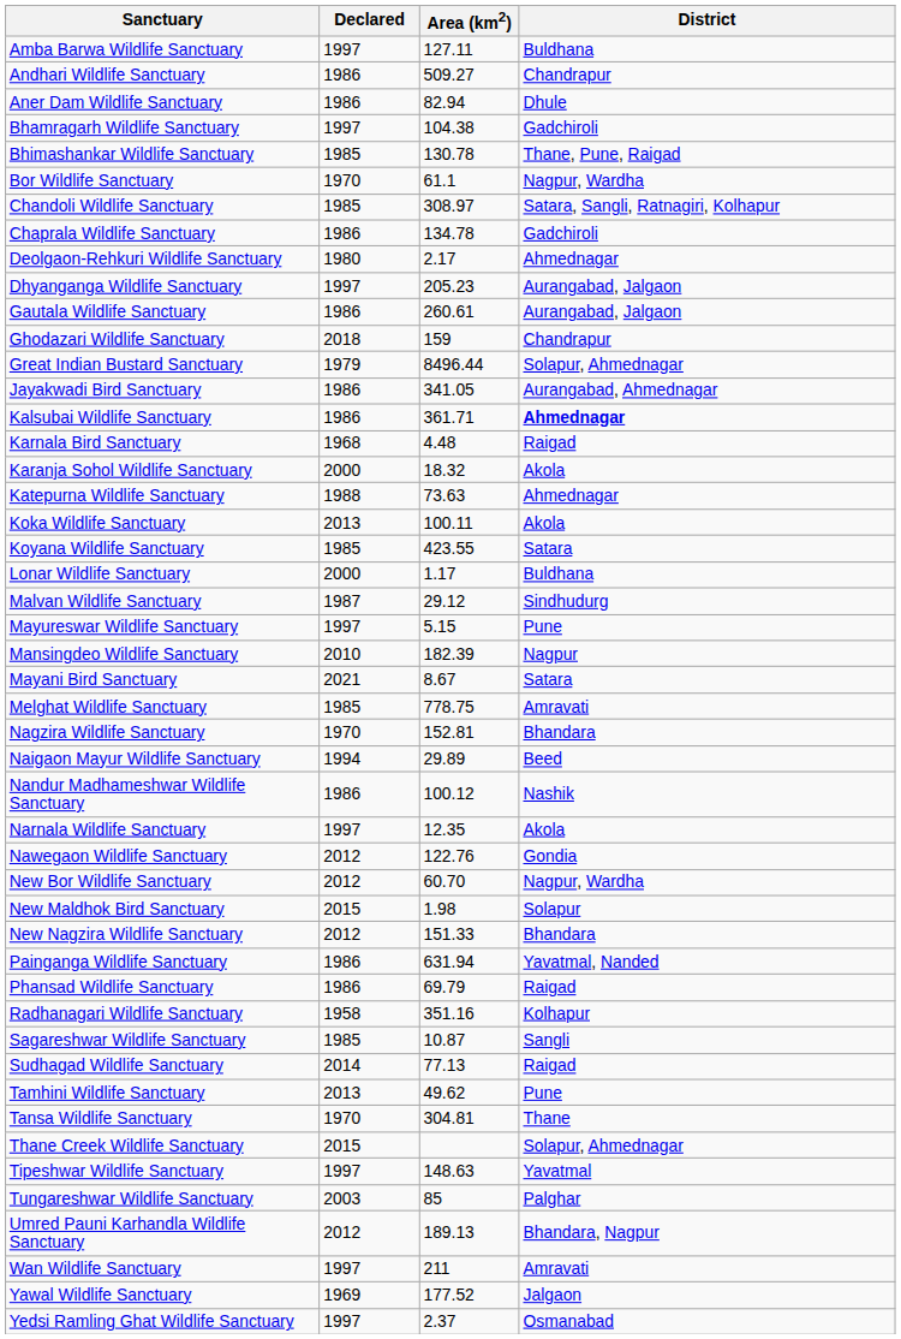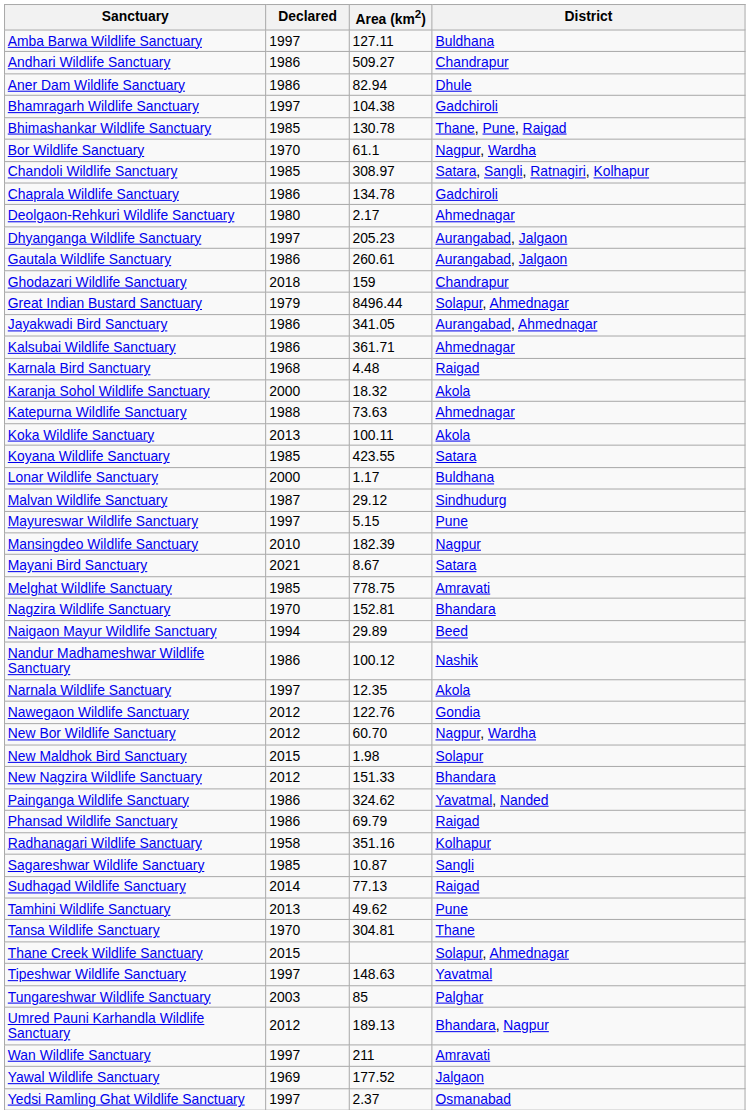Kalsubai Wildlife Sanctuary | District: bold -> normal
Painganga Wildlife Sanctuary | Area (km2): 631.94 -> 324.62
